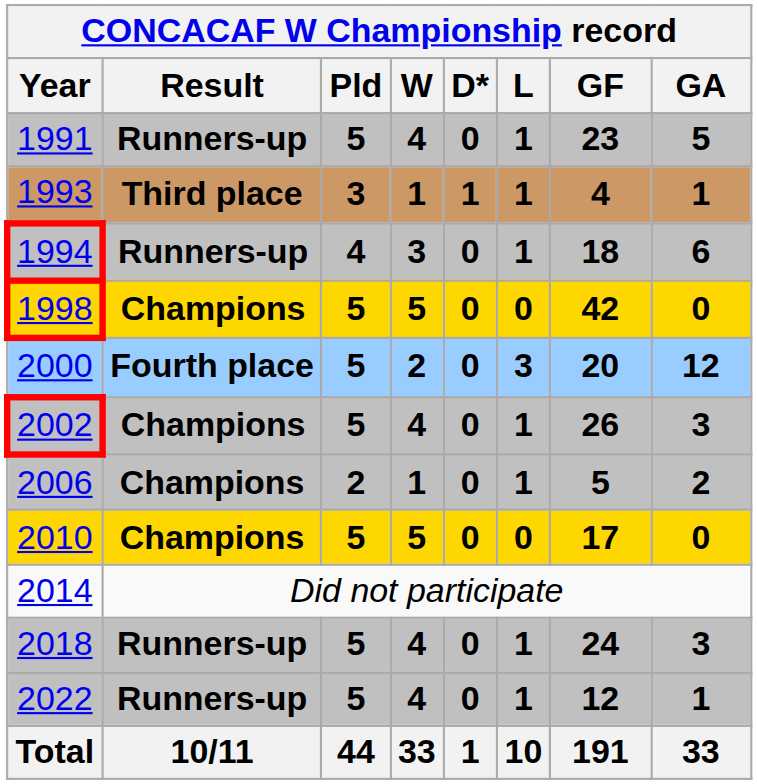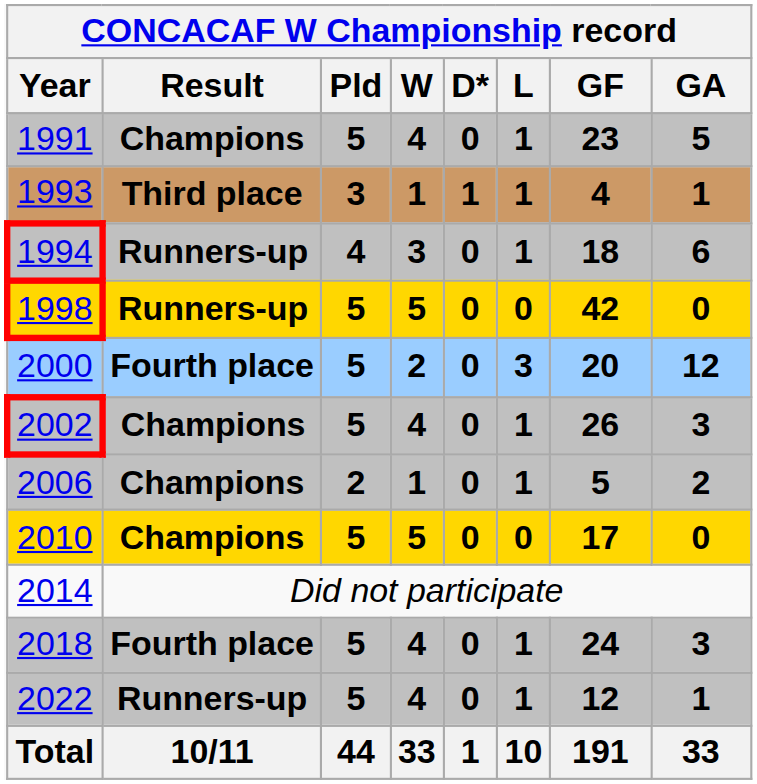1991 | Result: Runners-up -> Champions
1998 | Result: Champions -> Runners-up
2018 | Result: Runners-up -> Fourth place
